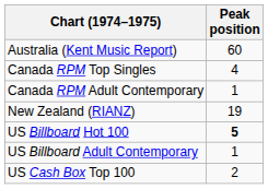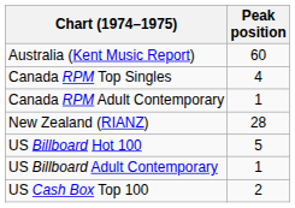New Zealand (RIANZ) | Peak position: 19 -> 28
US Billboard Hot 100 | Peak position: bold -> normal
